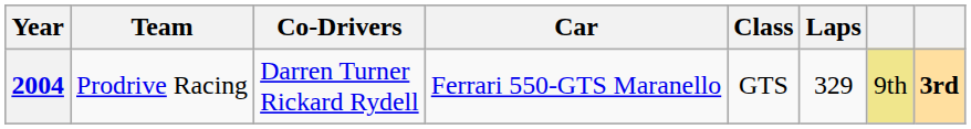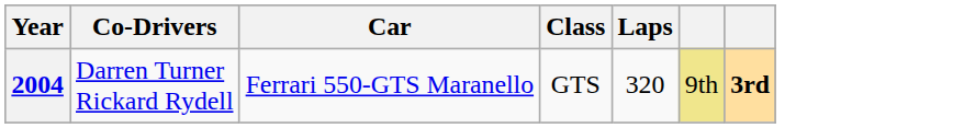- column: Team | Prodrive Racing
2004 | Laps: 329 -> 320
